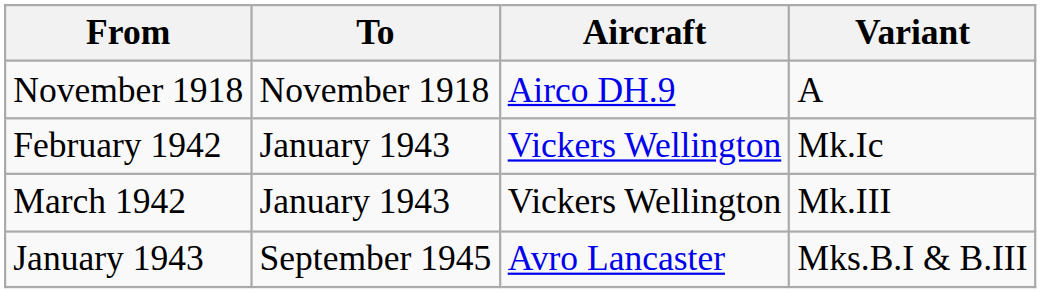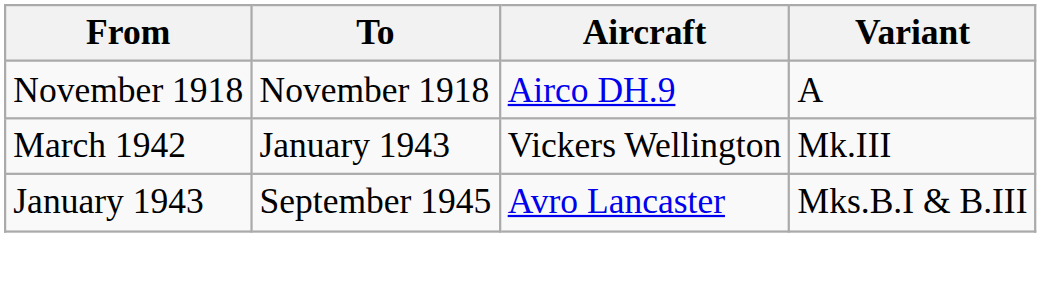- row: February 1942 | January 1943 | Vickers Wellington | Mk.Ic
